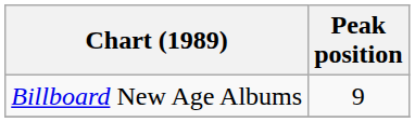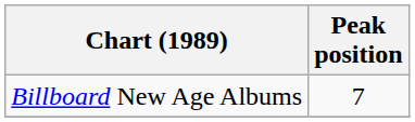Billboard New Age Albums | Peak position: 9 -> 7
